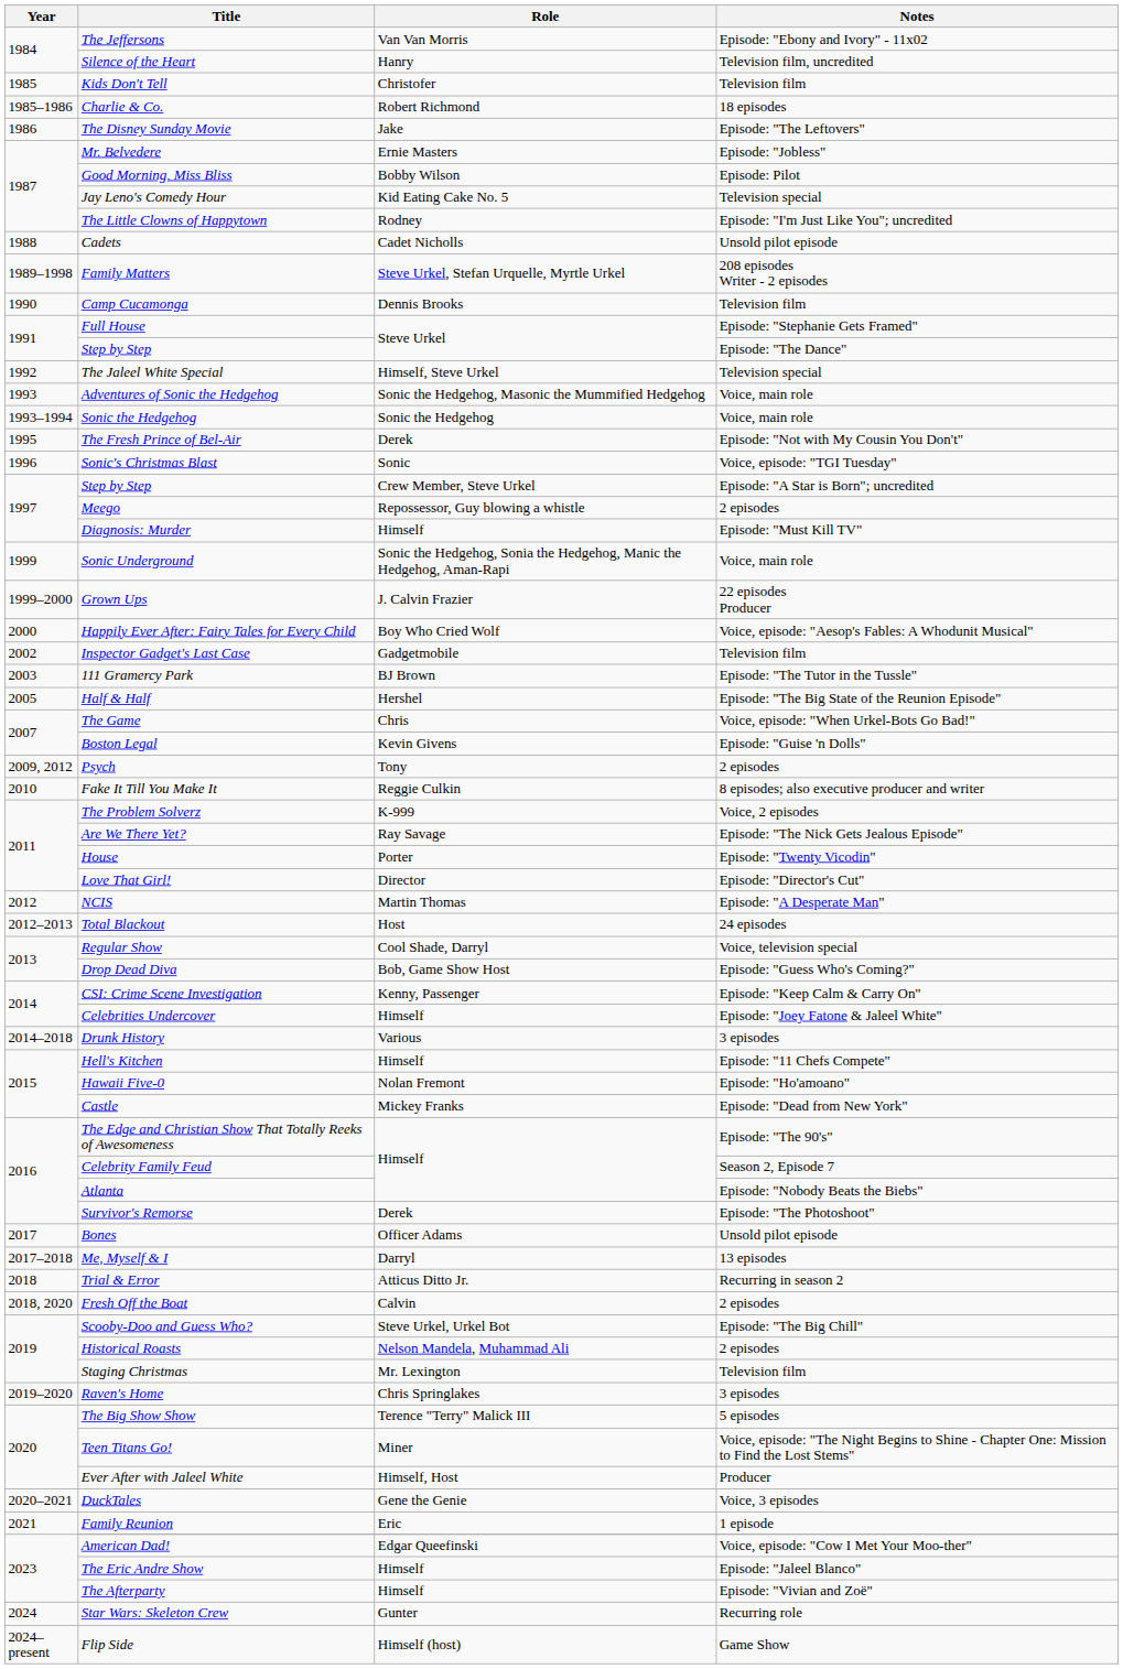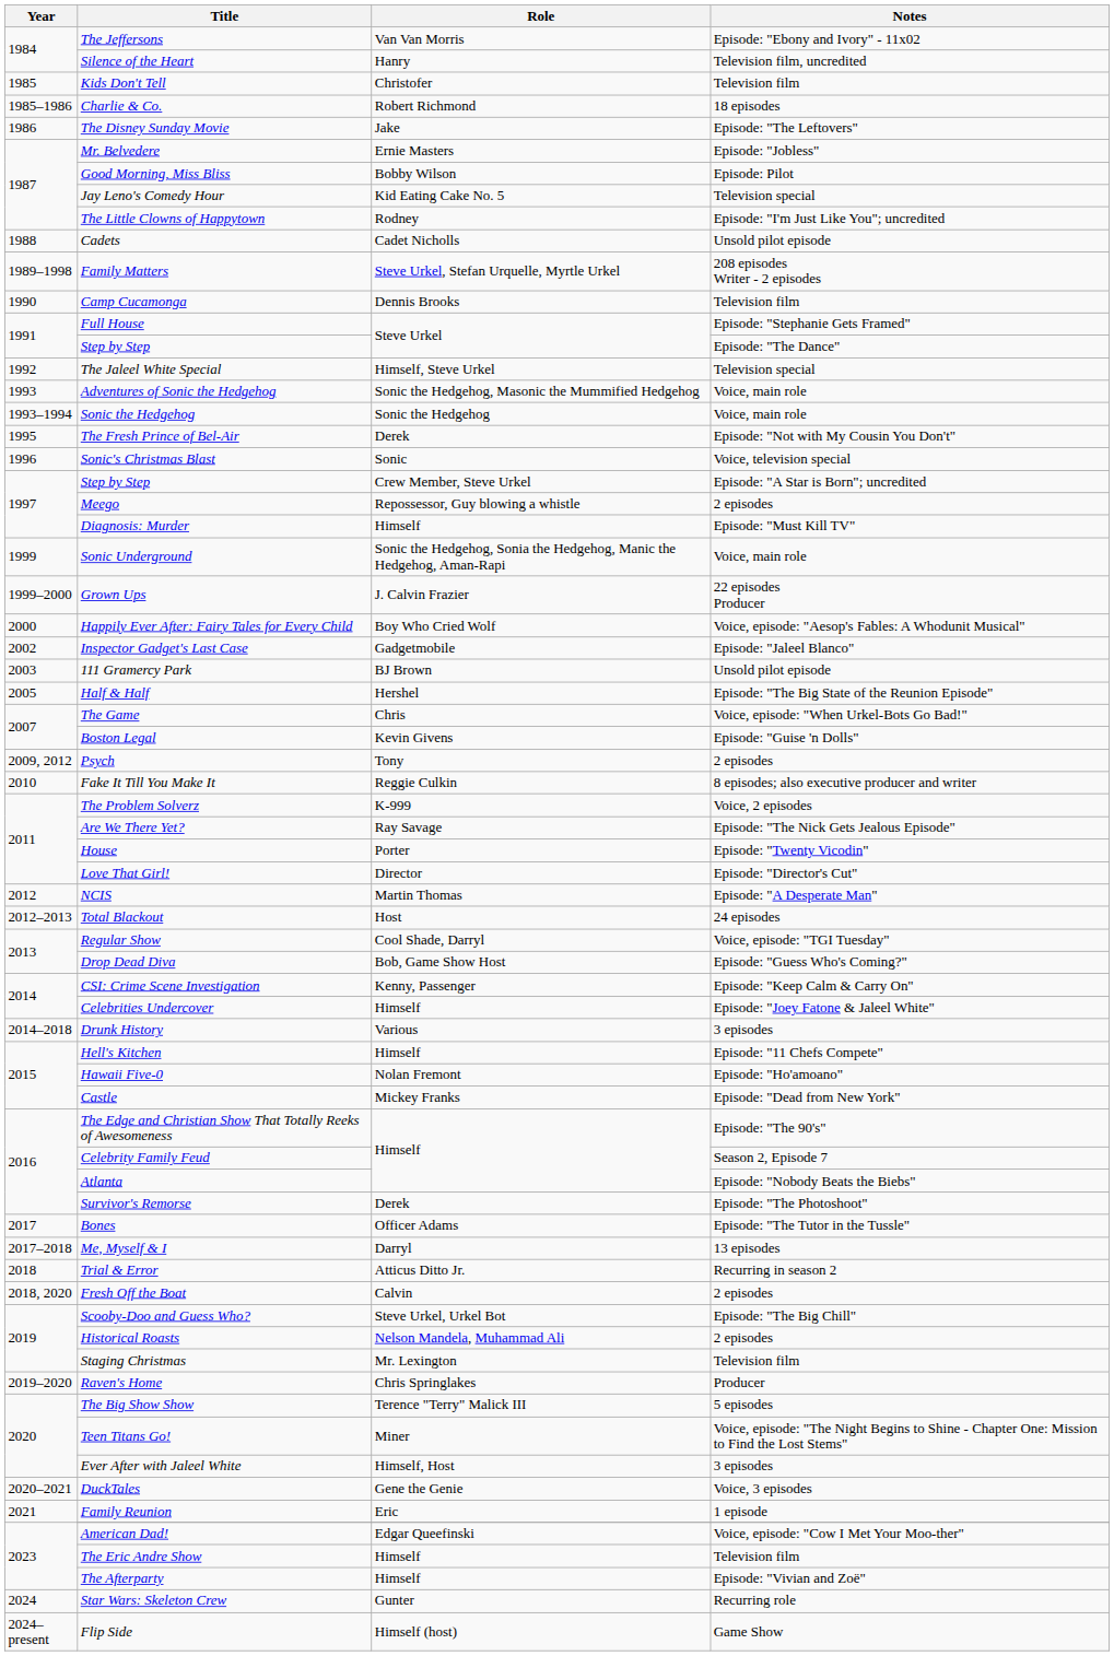Sonic's Christmas Blast | Notes: Voice, episode: "TGI Tuesday" -> Voice, television special
Inspector Gadget's Last Case | Notes: Television film -> Episode: "Jaleel Blanco"
111 Gramercy Park | Notes: Episode: "The Tutor in the Tussle" -> Unsold pilot episode
Regular Show | Notes: Voice, television special -> Voice, episode: "TGI Tuesday"
Bones | Notes: Unsold pilot episode -> Episode: "The Tutor in the Tussle"
Raven's Home | Notes: 3 episodes -> Producer
Ever After with Jaleel White | Notes: Producer -> 3 episodes
The Eric Andre Show | Notes: Episode: "Jaleel Blanco" -> Television film
